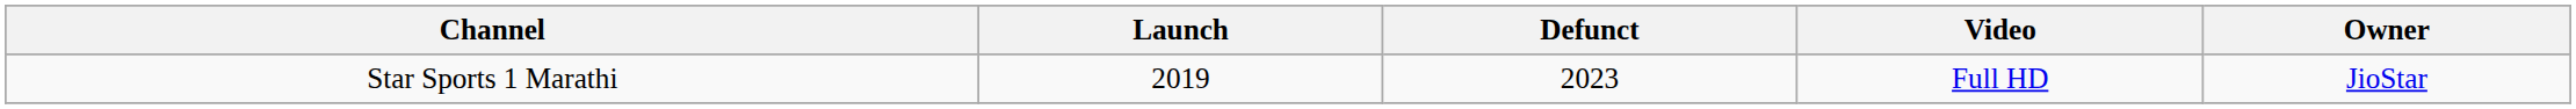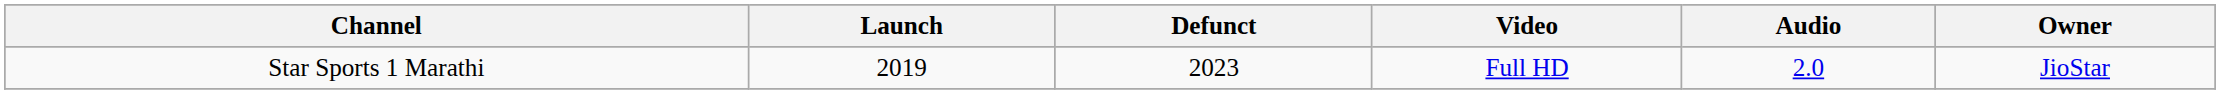+ column: Audio | 2.0
